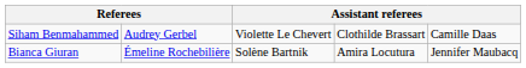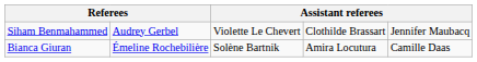Siham Benmahammed | column 5: Camille Daas -> Jennifer Maubacq
Bianca Giuran | column 5: Jennifer Maubacq -> Camille Daas
